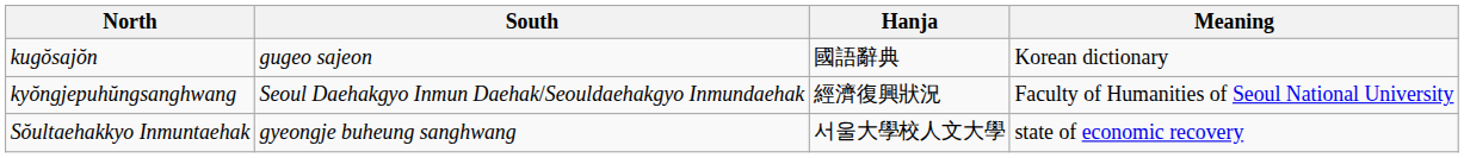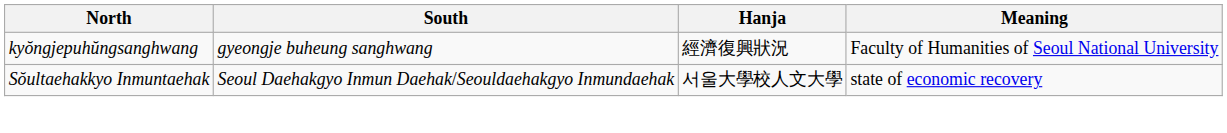- row: kugŏsajŏn | gugeo sajeon | 國語辭典 | Korean dictionary
kyŏngjepuhŭngsanghwang | South: Seoul Daehakgyo Inmun Daehak/Seouldaehakgyo Inmundaehak -> gyeongje buheung sanghwang
Sŏultaehakkyo Inmuntaehak | South: gyeongje buheung sanghwang -> Seoul Daehakgyo Inmun Daehak/Seouldaehakgyo Inmundaehak
